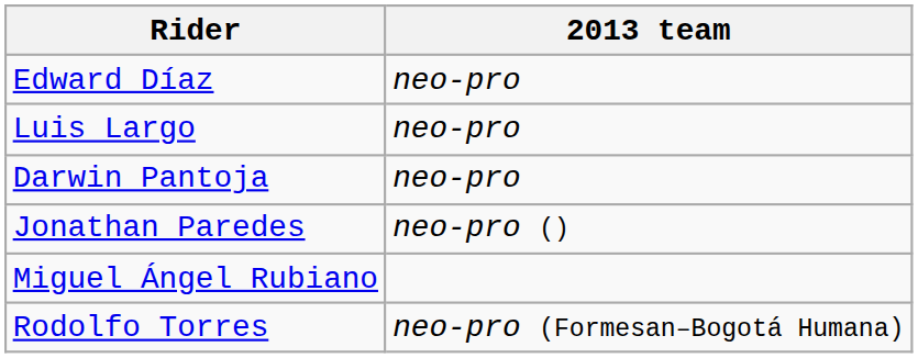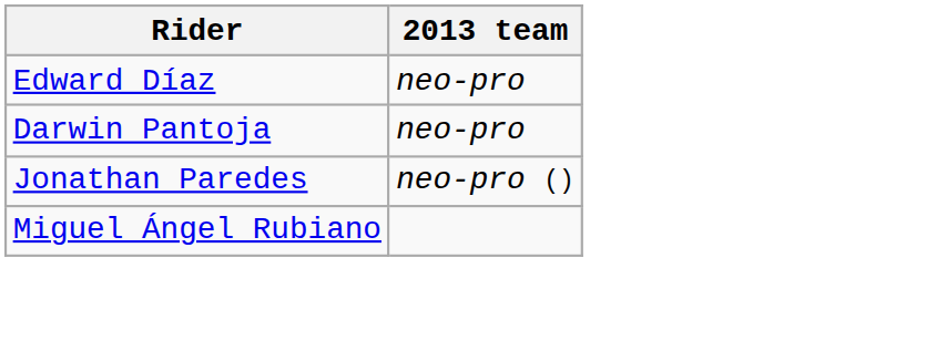- row: Luis Largo | neo-pro
- row: Rodolfo Torres | neo-pro (Formesan–Bogotá Humana)
